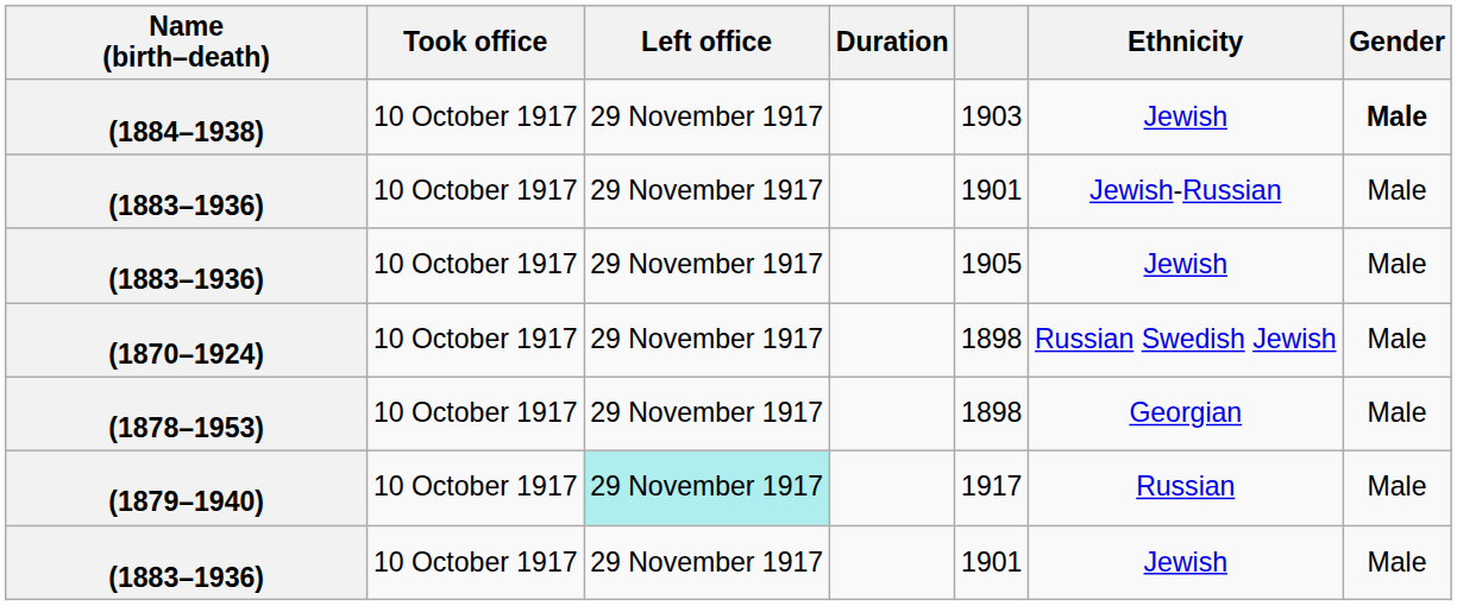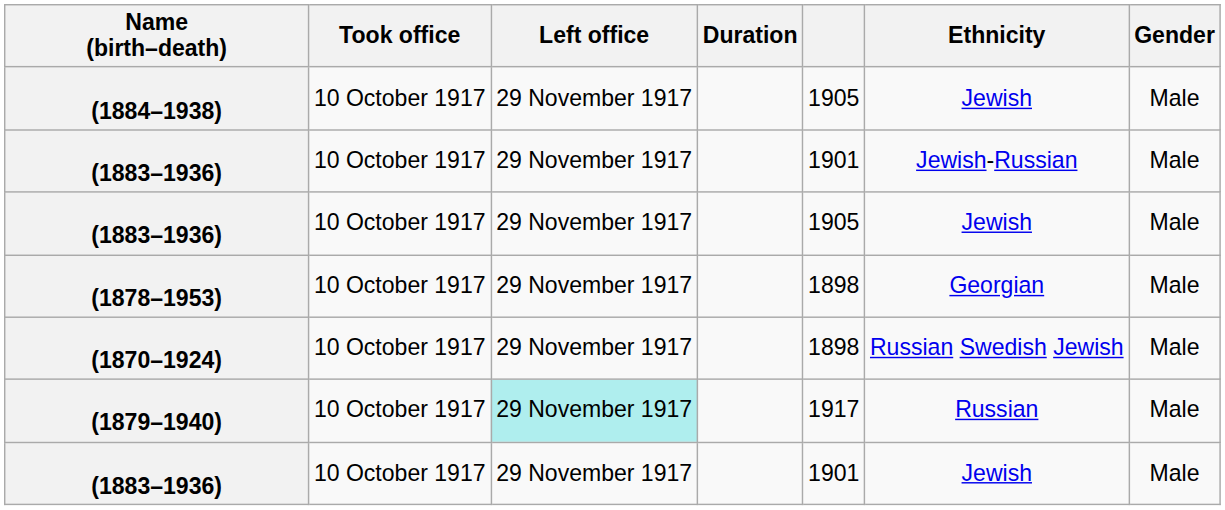(1884–1938) | column 5: 1903 -> 1905
(1884–1938) | Gender: bold -> normal
rows swapped: (1870–1924) <-> (1878–1953)
